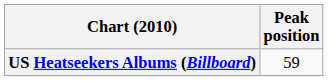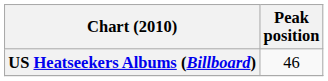US Heatseekers Albums (Billboard) | Peak position: 59 -> 46
